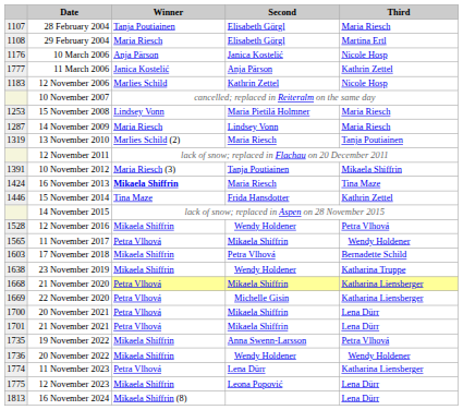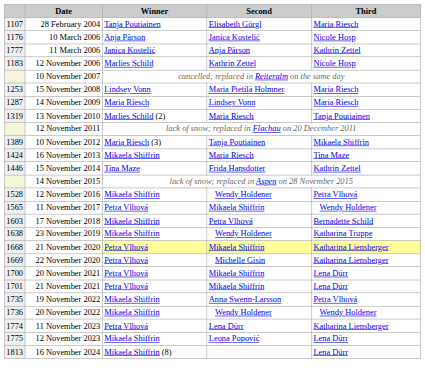- row: 1108 | 29 February 2004 | Maria Riesch | Elisabeth Görgl | Martina Ertl
10 November 2012 | column 1: 1391 -> 1389
16 November 2013 | Winner: bold -> normal
